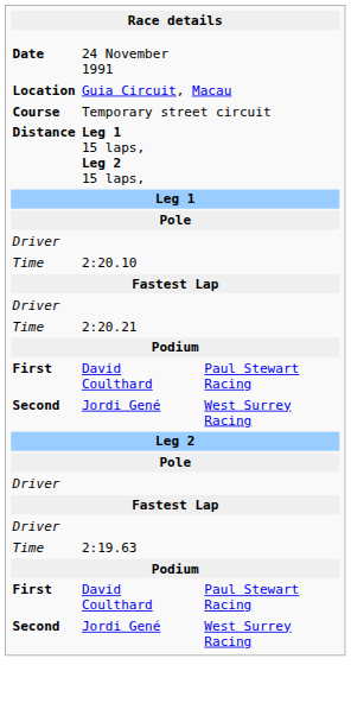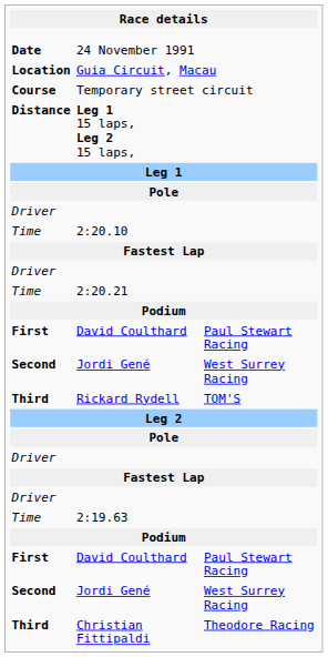+ row: Third | Rickard Rydell | TOM'S
+ row: Third | Christian Fittipaldi | Theodore Racing
